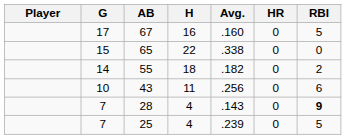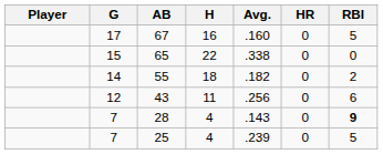43 | G: 10 -> 12
